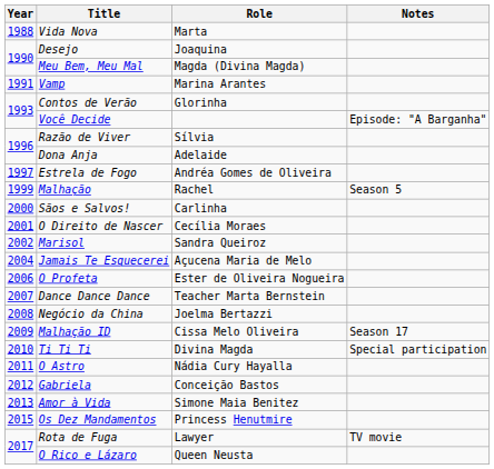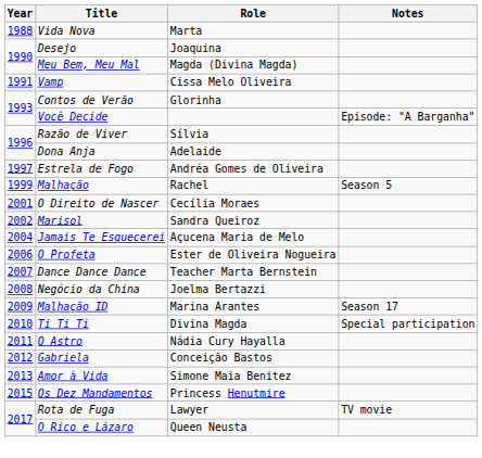Vamp | Role: Marina Arantes -> Cissa Melo Oliveira
- row: 2000 | Sãos e Salvos! | Carlinha
Malhação ID | Role: Cissa Melo Oliveira -> Marina Arantes
